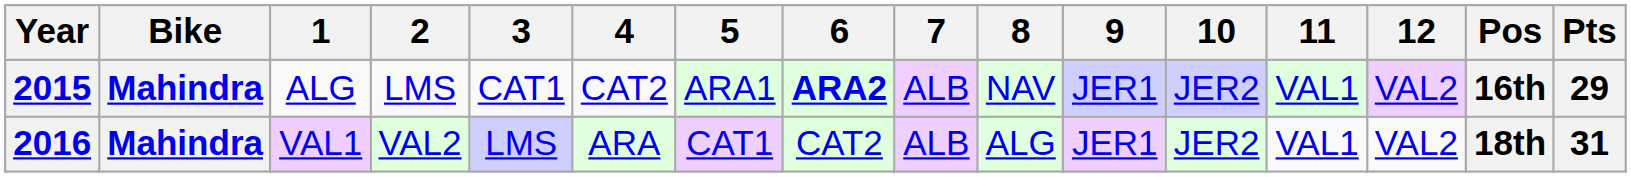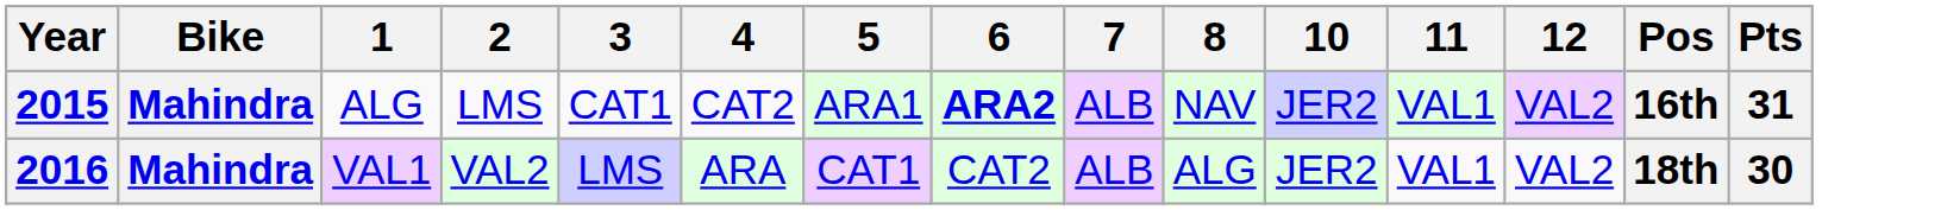- column: 9 | JER1 | JER1
2015 | Pts: 29 -> 31
2016 | Pts: 31 -> 30
